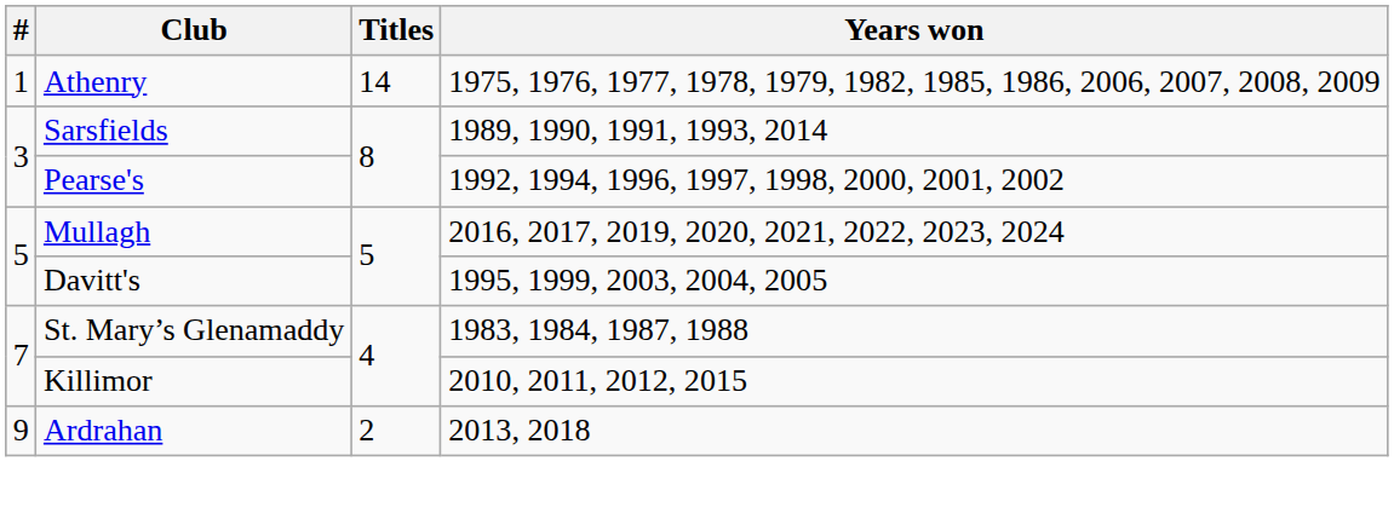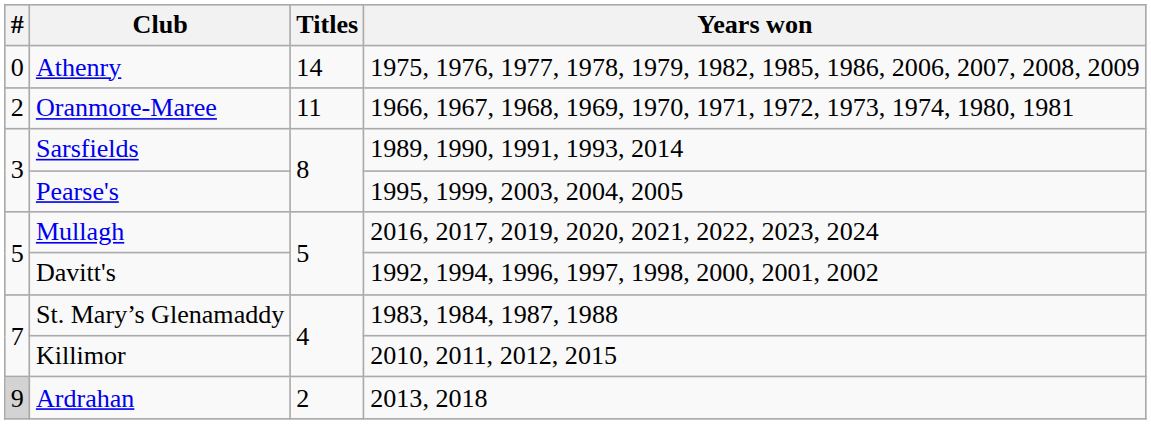Athenry | #: 1 -> 0
+ row: 2 | Oranmore-Maree | 11 | 1966, 1967, 1968, 1969, 1970, 1971, 1972, 1973, 1974, 1980, 1981
Pearse's | Years won: 1992, 1994, 1996, 1997, 1998, 2000, 2001, 2002 -> 1995, 1999, 2003, 2004, 2005
Davitt's | Years won: 1995, 1999, 2003, 2004, 2005 -> 1992, 1994, 1996, 1997, 1998, 2000, 2001, 2002
Ardrahan | #: no background -> lightgrey background
